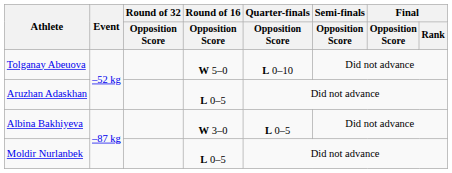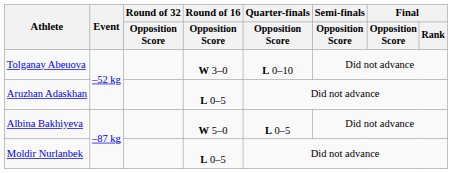Tolganay Abeuova | Round of 16 / Opposition Score: W 5–0 -> W 3–0
Albina Bakhiyeva | Round of 16 / Opposition Score: W 3–0 -> W 5–0
